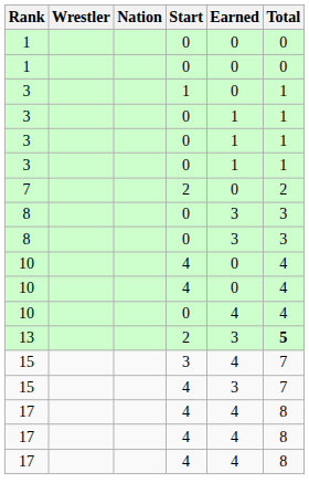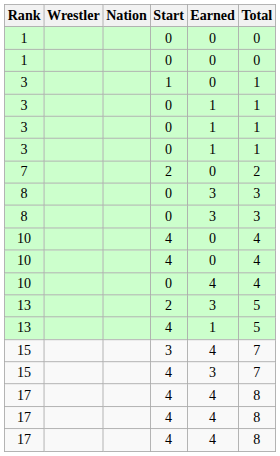13 / 2 | Total: bold -> normal
+ row: 13 | 4 | 1 | 5
